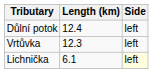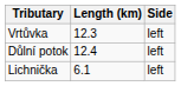rows swapped: Důlní potok <-> Vrtůvka
Lichnička | Side: lightyellow background -> no background
